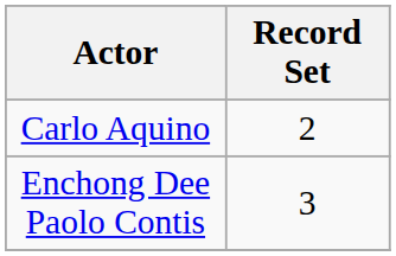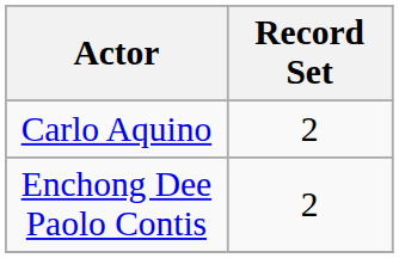Enchong Dee Paolo Contis | Record Set: 3 -> 2
